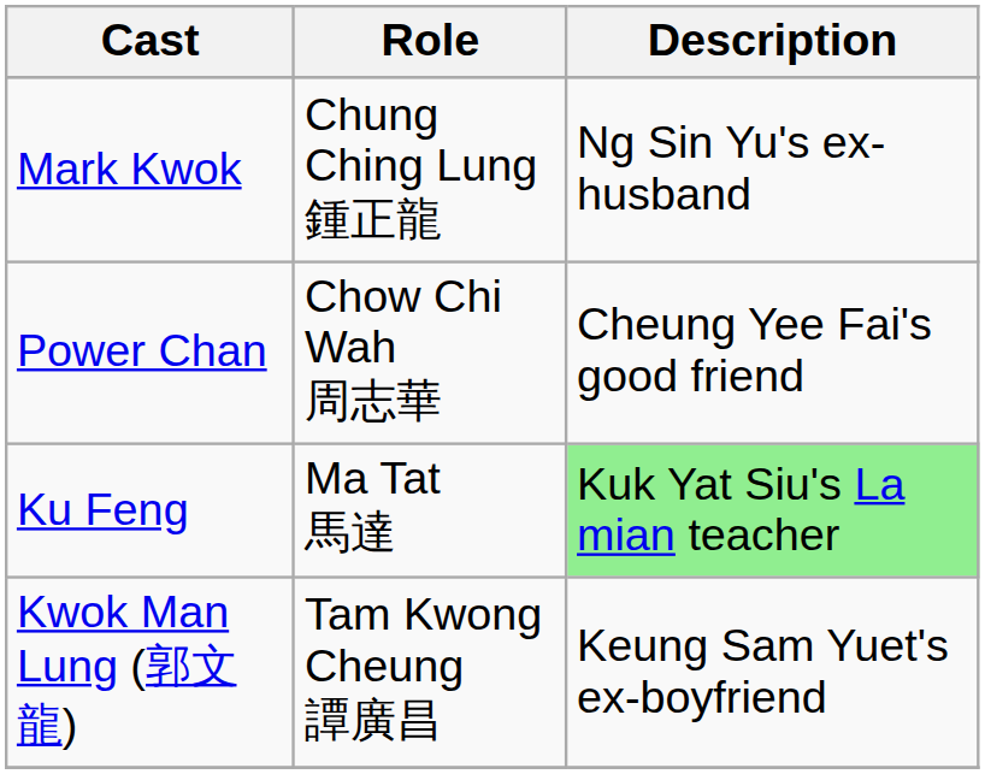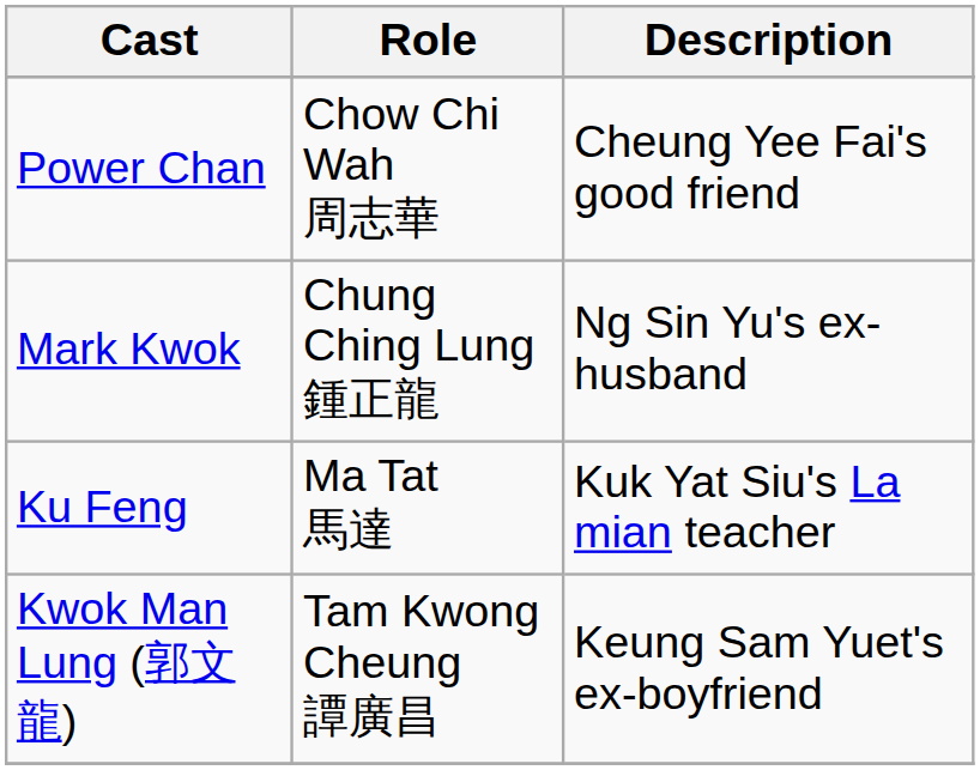rows swapped: Power Chan <-> Mark Kwok
Ku Feng | Description: lightgreen background -> no background
